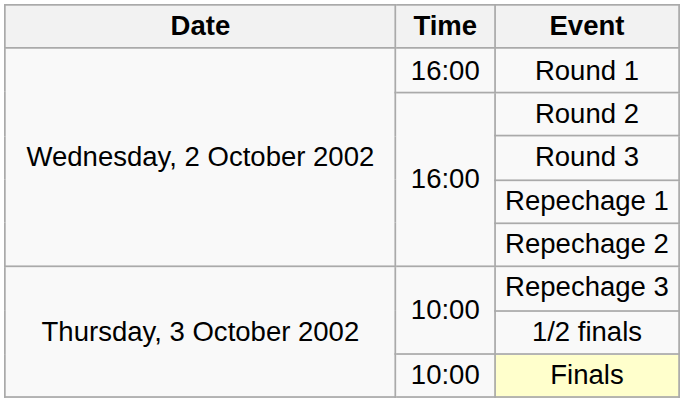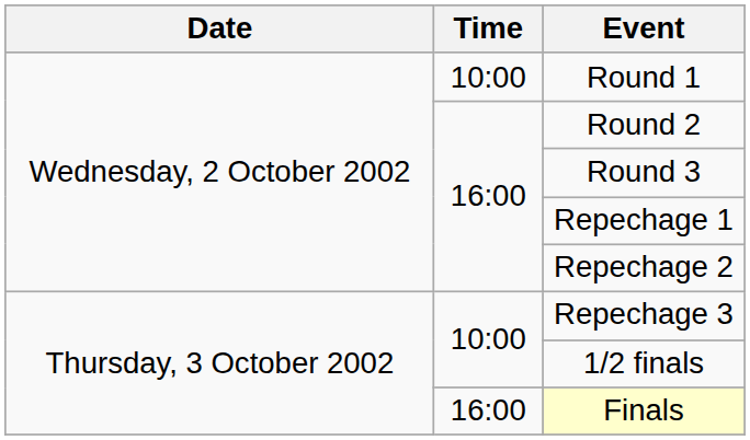Round 1 | Time: 16:00 -> 10:00
Finals | Time: 10:00 -> 16:00
